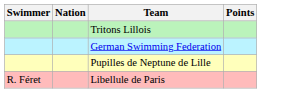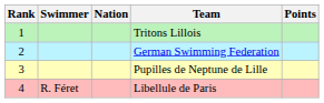+ column: Rank | 1 | 2 | 3 | 4
